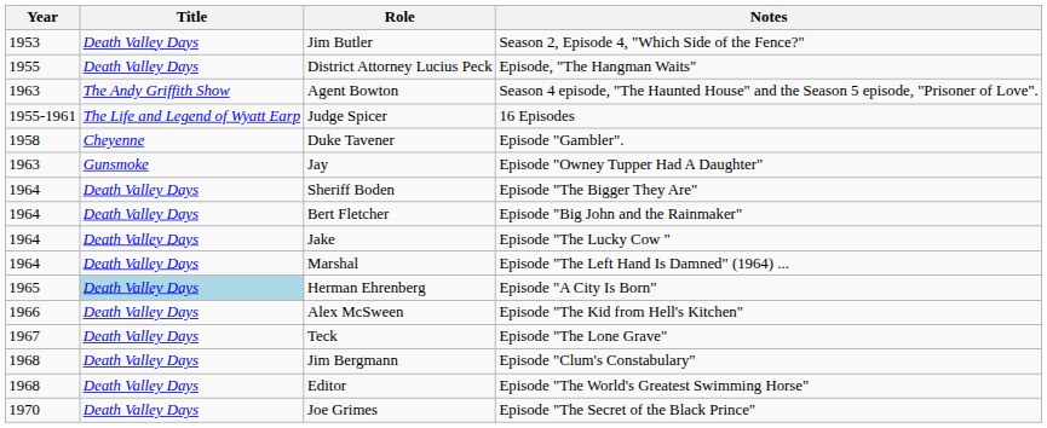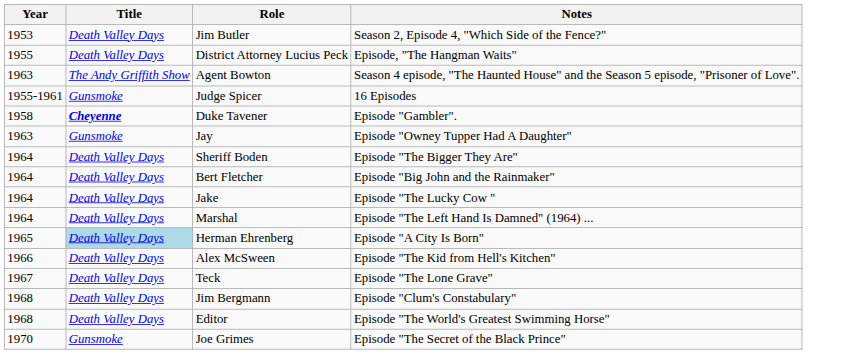Judge Spicer | Title: The Life and Legend of Wyatt Earp -> Gunsmoke
Duke Tavener | Title: normal -> bold
Joe Grimes | Title: Death Valley Days -> Gunsmoke
